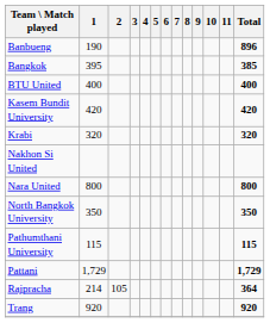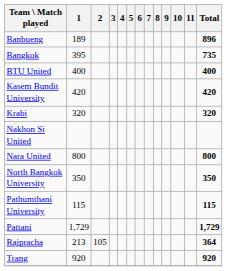Banbueng | 1: 190 -> 189
Bangkok | Total: 385 -> 735
Rajpracha | 1: 214 -> 213
